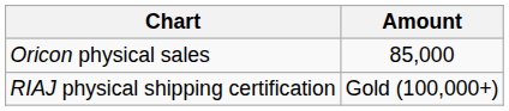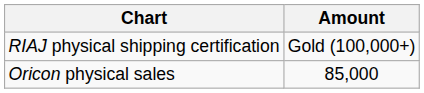rows swapped: Oricon physical sales <-> RIAJ physical shipping certification
